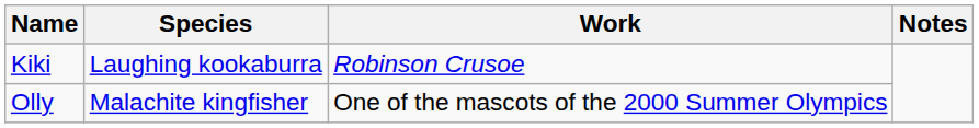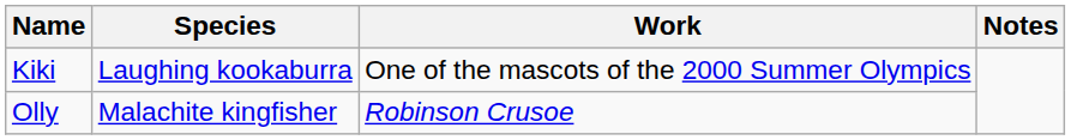Kiki | Work: Robinson Crusoe -> One of the mascots of the 2000 Summer Olympics
Olly | Work: One of the mascots of the 2000 Summer Olympics -> Robinson Crusoe
